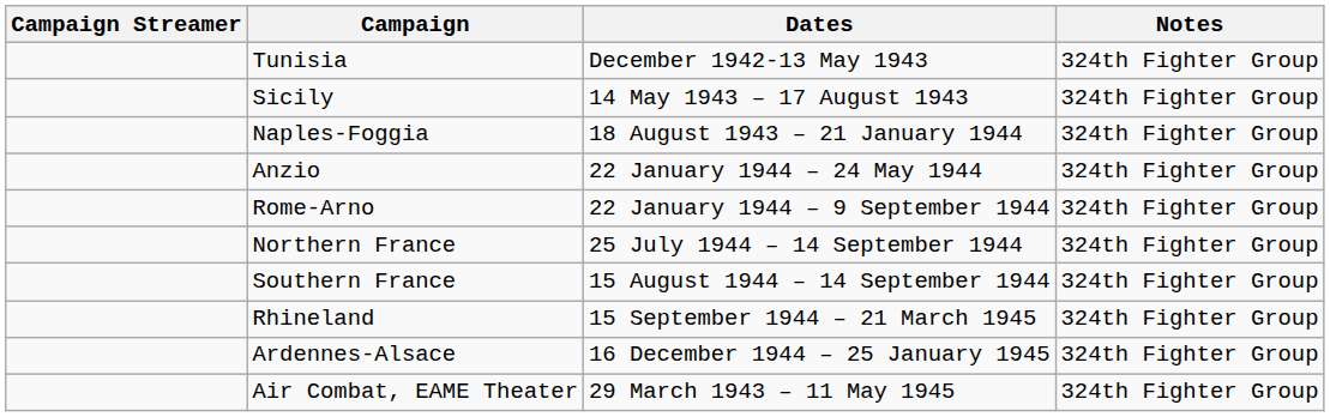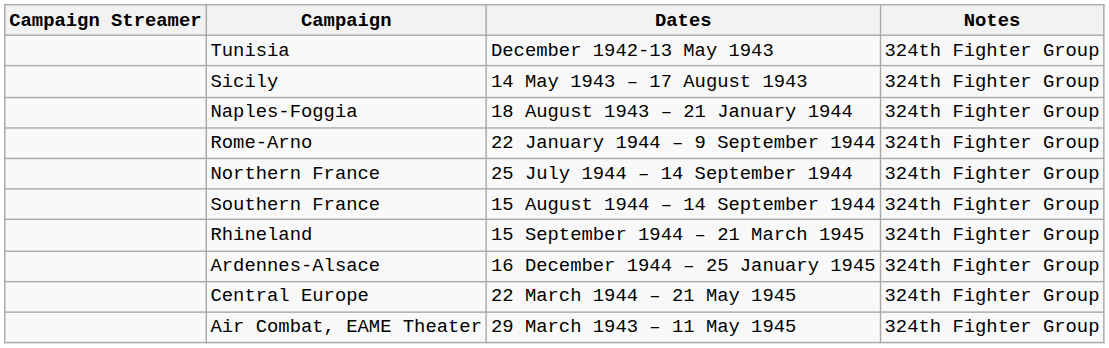- row: Anzio | 22 January 1944 – 24 May 1944 | 324th Fighter Group
+ row: Central Europe | 22 March 1944 – 21 May 1945 | 324th Fighter Group
